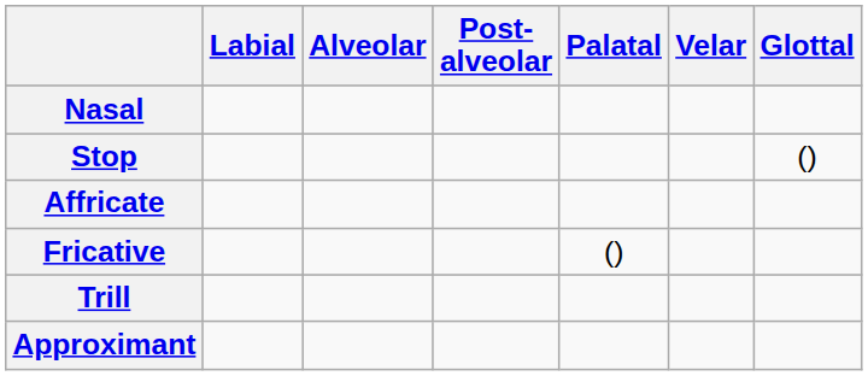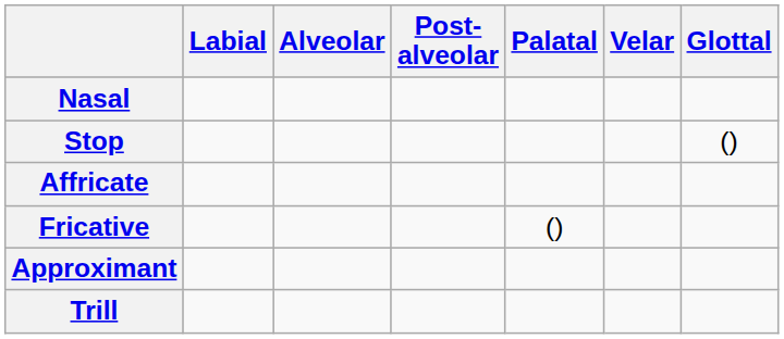rows swapped: Trill <-> Approximant
